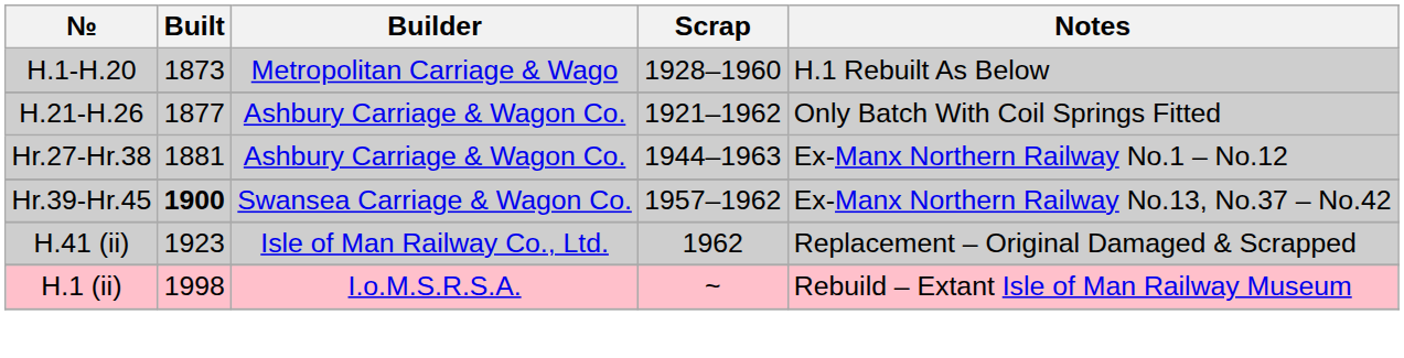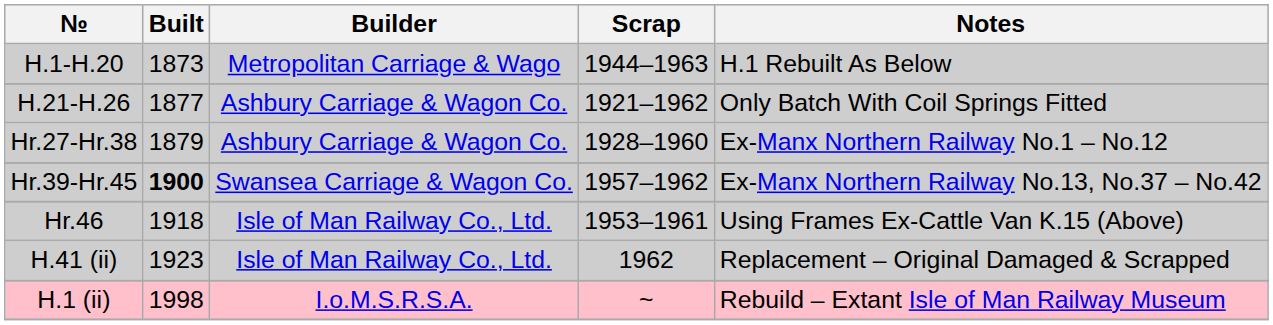H.1-H.20 | Scrap: 1928–1960 -> 1944–1963
Hr.27-Hr.38 | Built: 1881 -> 1879
Hr.27-Hr.38 | Scrap: 1944–1963 -> 1928–1960
+ row: Hr.46 | 1918 | Isle of Man Railway Co., Ltd. | 1953–1961 | Using Frames Ex-Cattle Van K.15 (Above)
